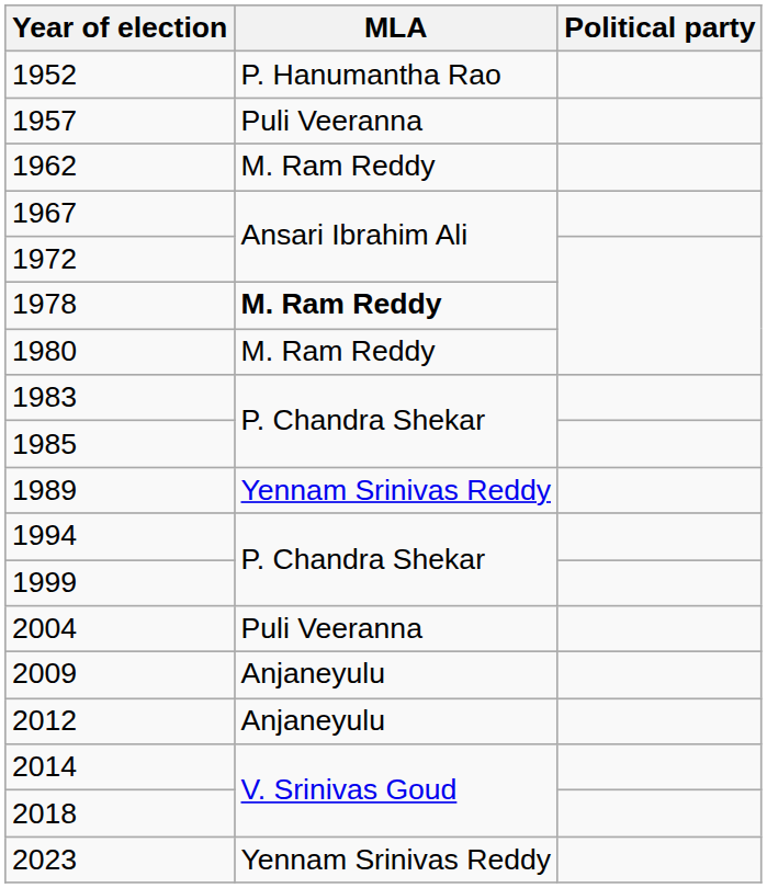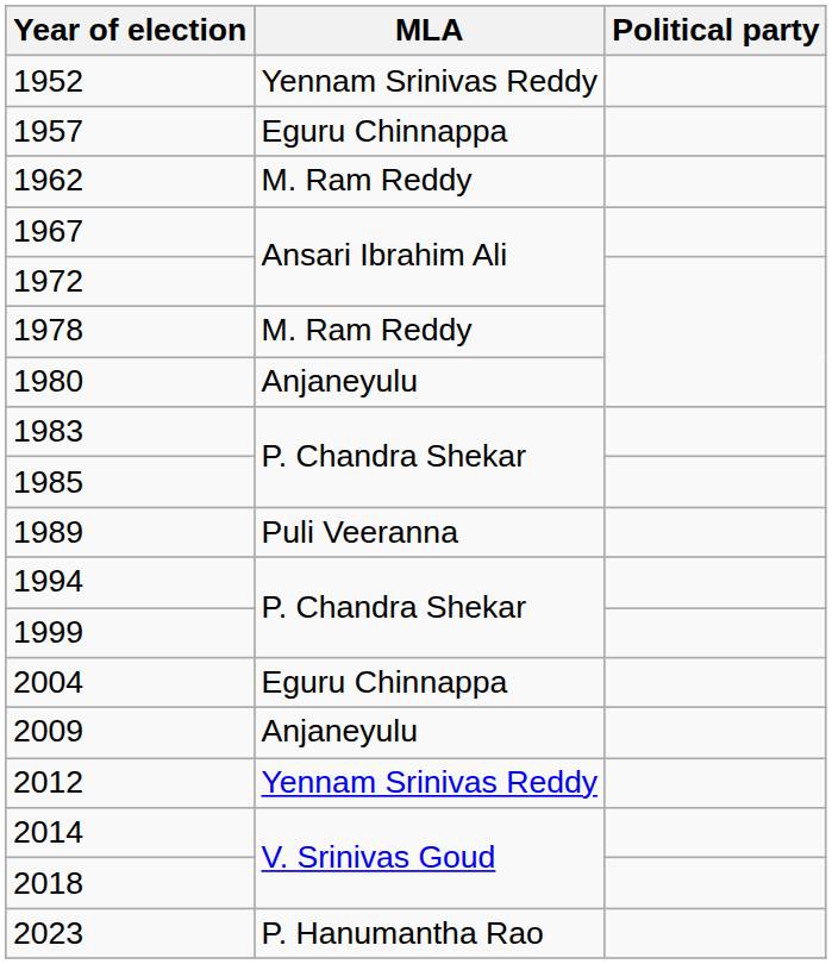1952 | MLA: P. Hanumantha Rao -> Yennam Srinivas Reddy
1957 | MLA: Puli Veeranna -> Eguru Chinnappa
1978 | MLA: bold -> normal
1980 | MLA: M. Ram Reddy -> Anjaneyulu
1989 | MLA: Yennam Srinivas Reddy -> Puli Veeranna
2004 | MLA: Puli Veeranna -> Eguru Chinnappa
2012 | MLA: Anjaneyulu -> Yennam Srinivas Reddy
2023 | MLA: Yennam Srinivas Reddy -> P. Hanumantha Rao
